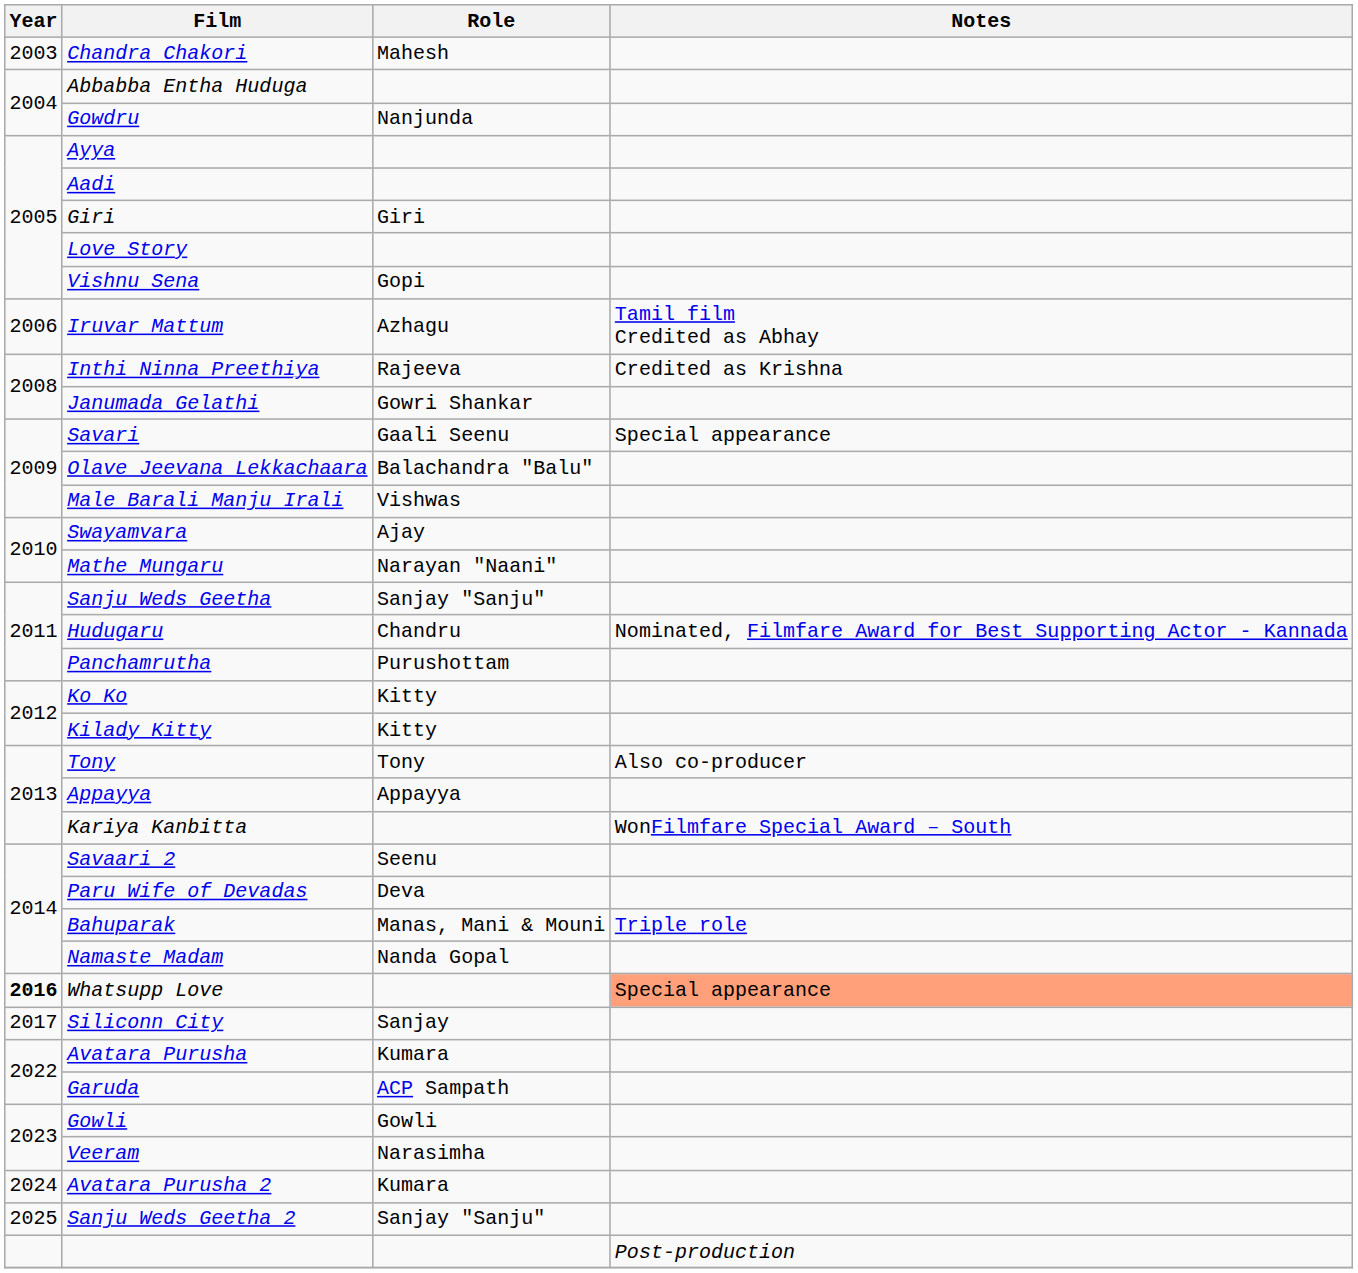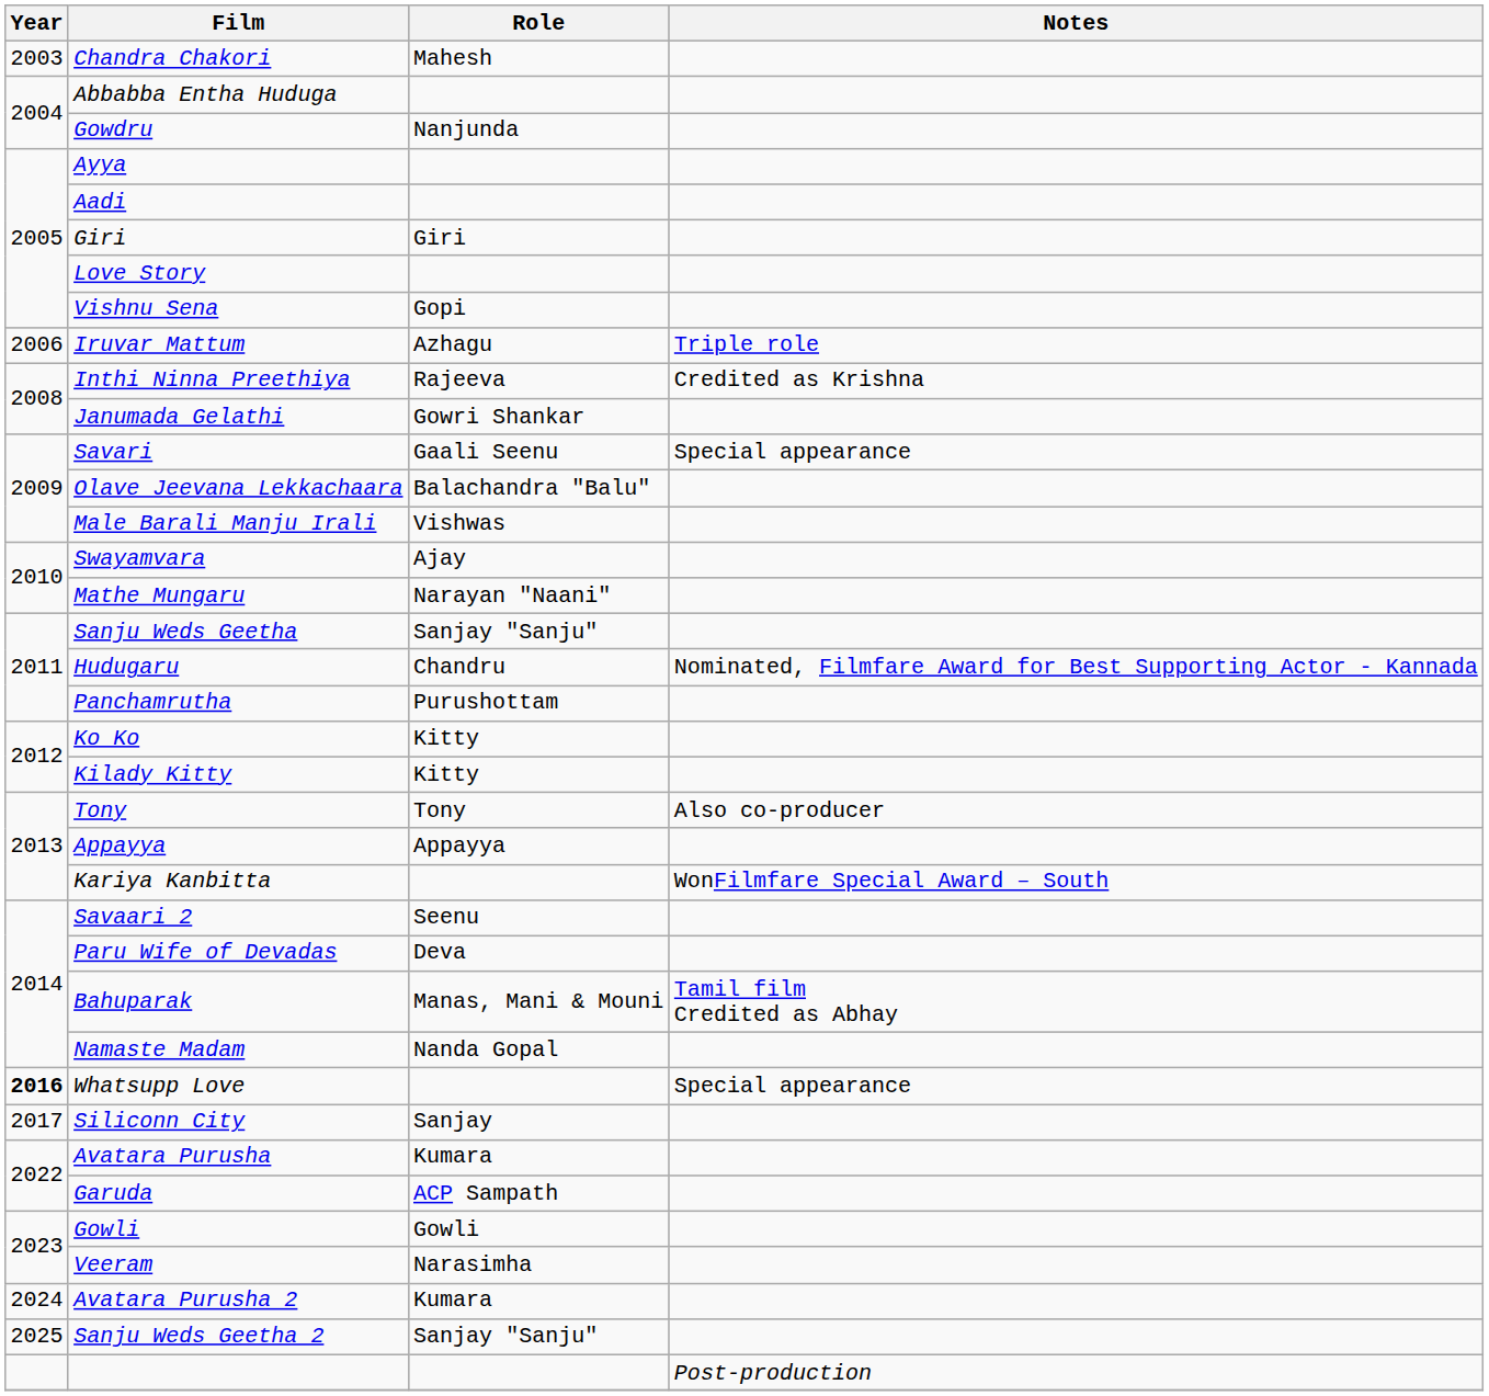Iruvar Mattum | Notes: Tamil film Credited as Abhay -> Triple role
Bahuparak | Notes: Triple role -> Tamil film Credited as Abhay
Whatsupp Love | Notes: lightsalmon background -> no background
